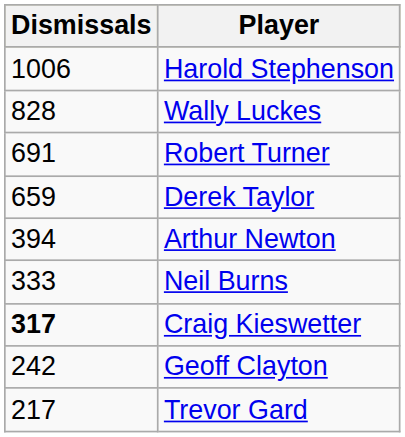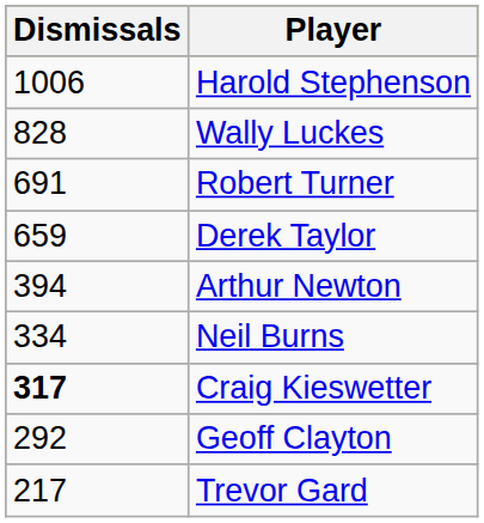Neil Burns | Dismissals: 333 -> 334
Geoff Clayton | Dismissals: 242 -> 292
